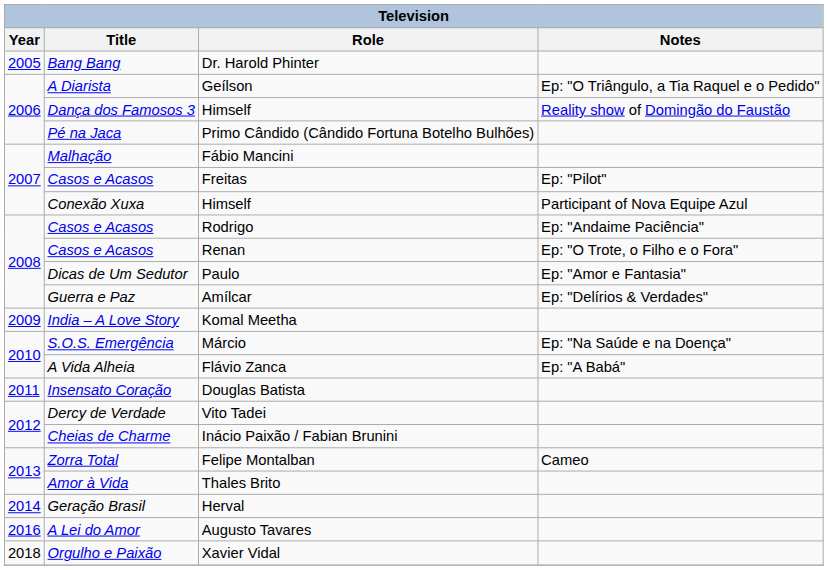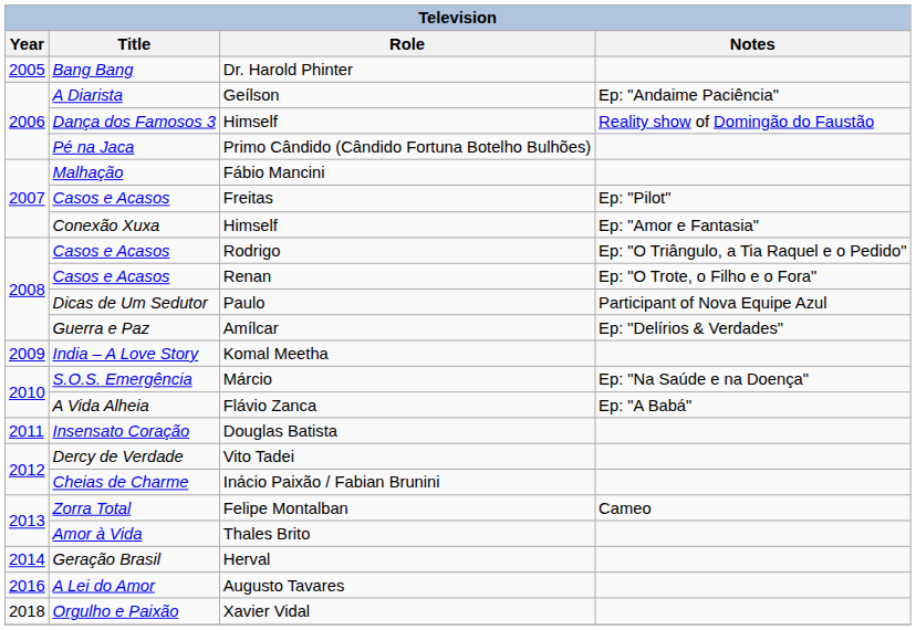Geílson | Notes: Ep: "O Triângulo, a Tia Raquel e o Pedido" -> Ep: "Andaime Paciência"
Conexão Xuxa / Himself | Notes: Participant of Nova Equipe Azul -> Ep: "Amor e Fantasia"
Rodrigo | Notes: Ep: "Andaime Paciência" -> Ep: "O Triângulo, a Tia Raquel e o Pedido"
Paulo | Notes: Ep: "Amor e Fantasia" -> Participant of Nova Equipe Azul
